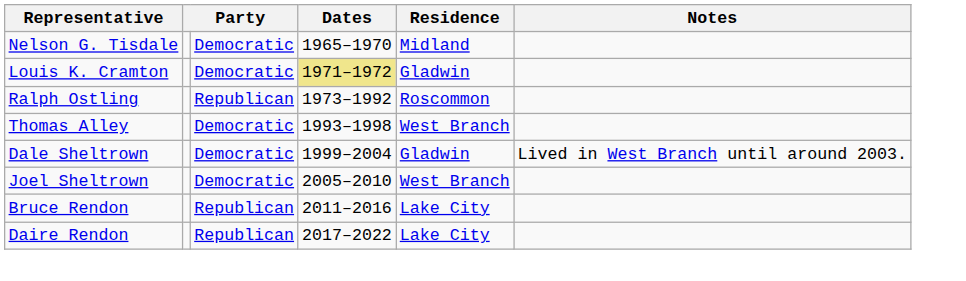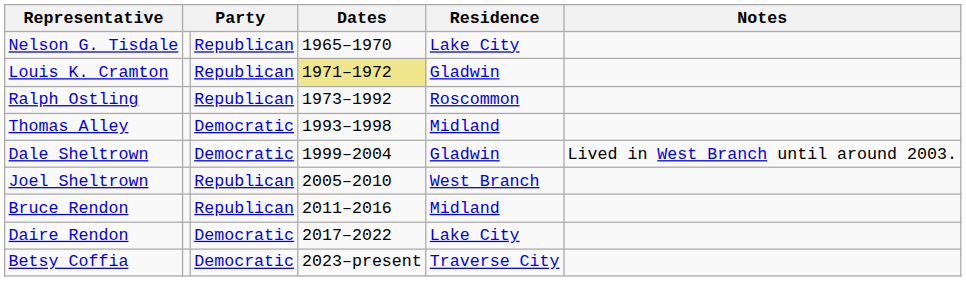Nelson G. Tisdale | column 3: Democratic -> Republican
Nelson G. Tisdale | Residence: Midland -> Lake City
Louis K. Cramton | column 3: Democratic -> Republican
Thomas Alley | Residence: West Branch -> Midland
Joel Sheltrown | column 3: Democratic -> Republican
Bruce Rendon | Residence: Lake City -> Midland
Daire Rendon | column 3: Republican -> Democratic
+ row: Betsy Coffia | Democratic | 2023–present | Traverse City
